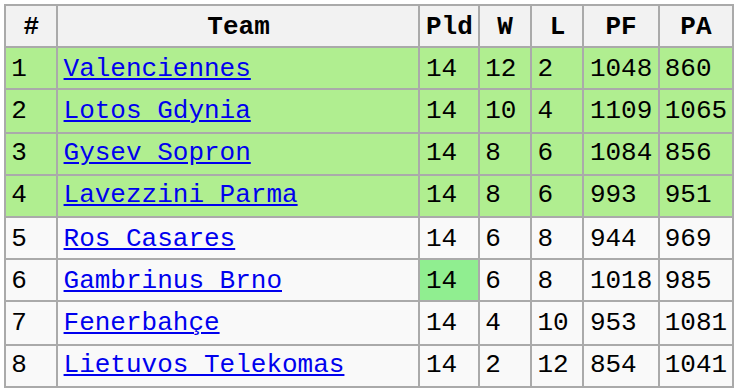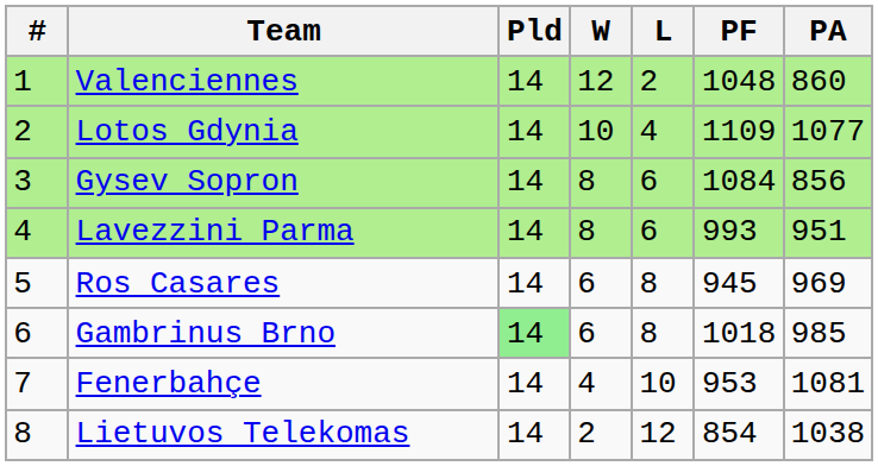Lotos Gdynia | PA: 1065 -> 1077
Ros Casares | PF: 944 -> 945
Lietuvos Telekomas | PA: 1041 -> 1038
